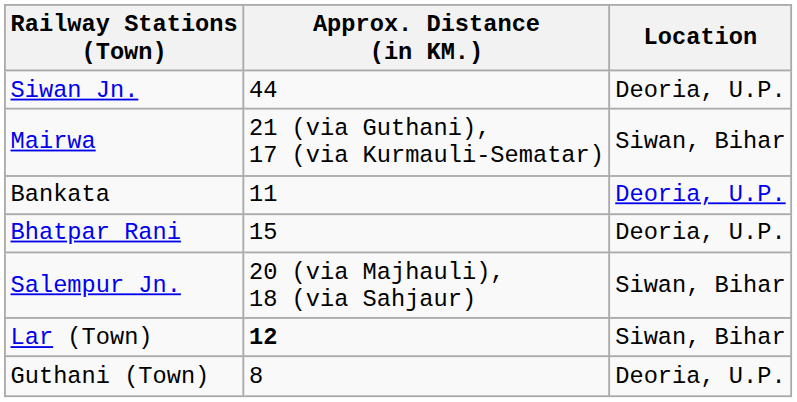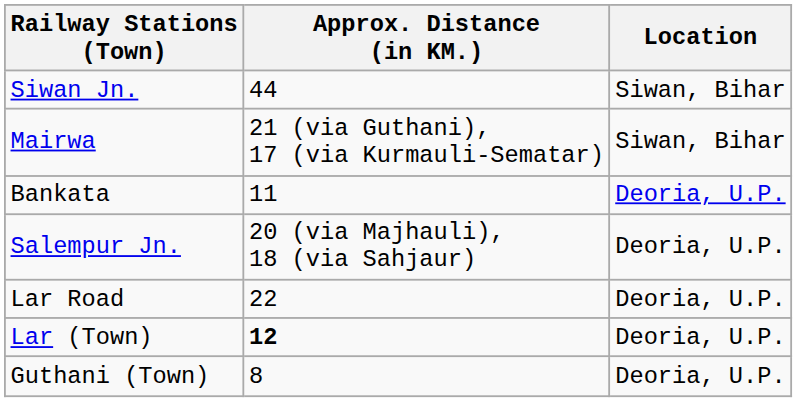Siwan Jn. | Location: Deoria, U.P. -> Siwan, Bihar
- row: Bhatpar Rani | 15 | Deoria, U.P.
Salempur Jn. | Location: Siwan, Bihar -> Deoria, U.P.
+ row: Lar Road | 22 | Deoria, U.P.
Lar (Town) | Location: Siwan, Bihar -> Deoria, U.P.
